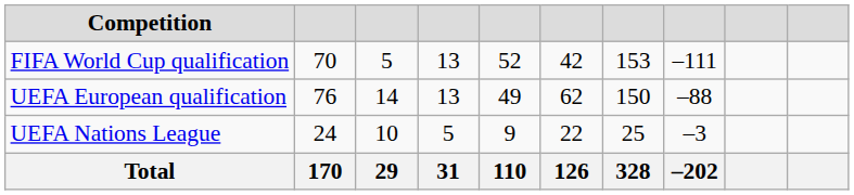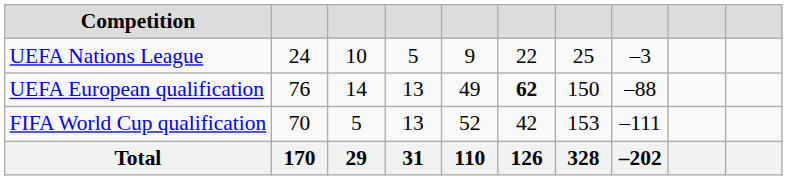rows swapped: FIFA World Cup qualification <-> UEFA Nations League
UEFA European qualification | column 6: normal -> bold
